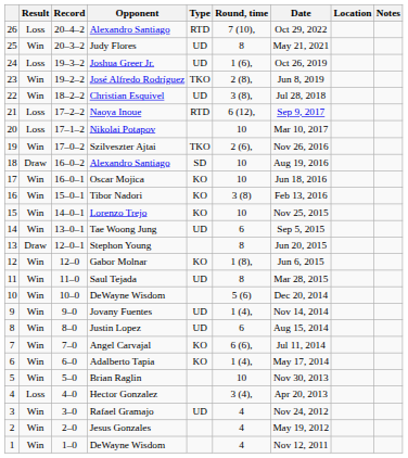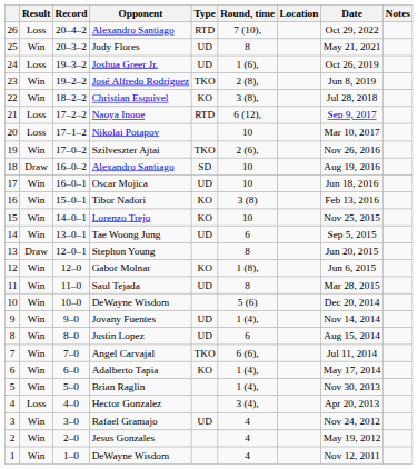columns swapped: Date <-> Location
Christian Esquivel | Type: UD -> KO
Oscar Mojica | Type: KO -> UD
Angel Carvajal | Type: KO -> TKO
Brian Raglin | Round, time: 10 -> 1 (4),
